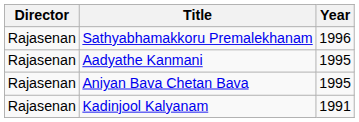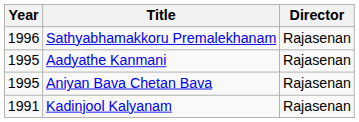columns swapped: Year <-> Director
